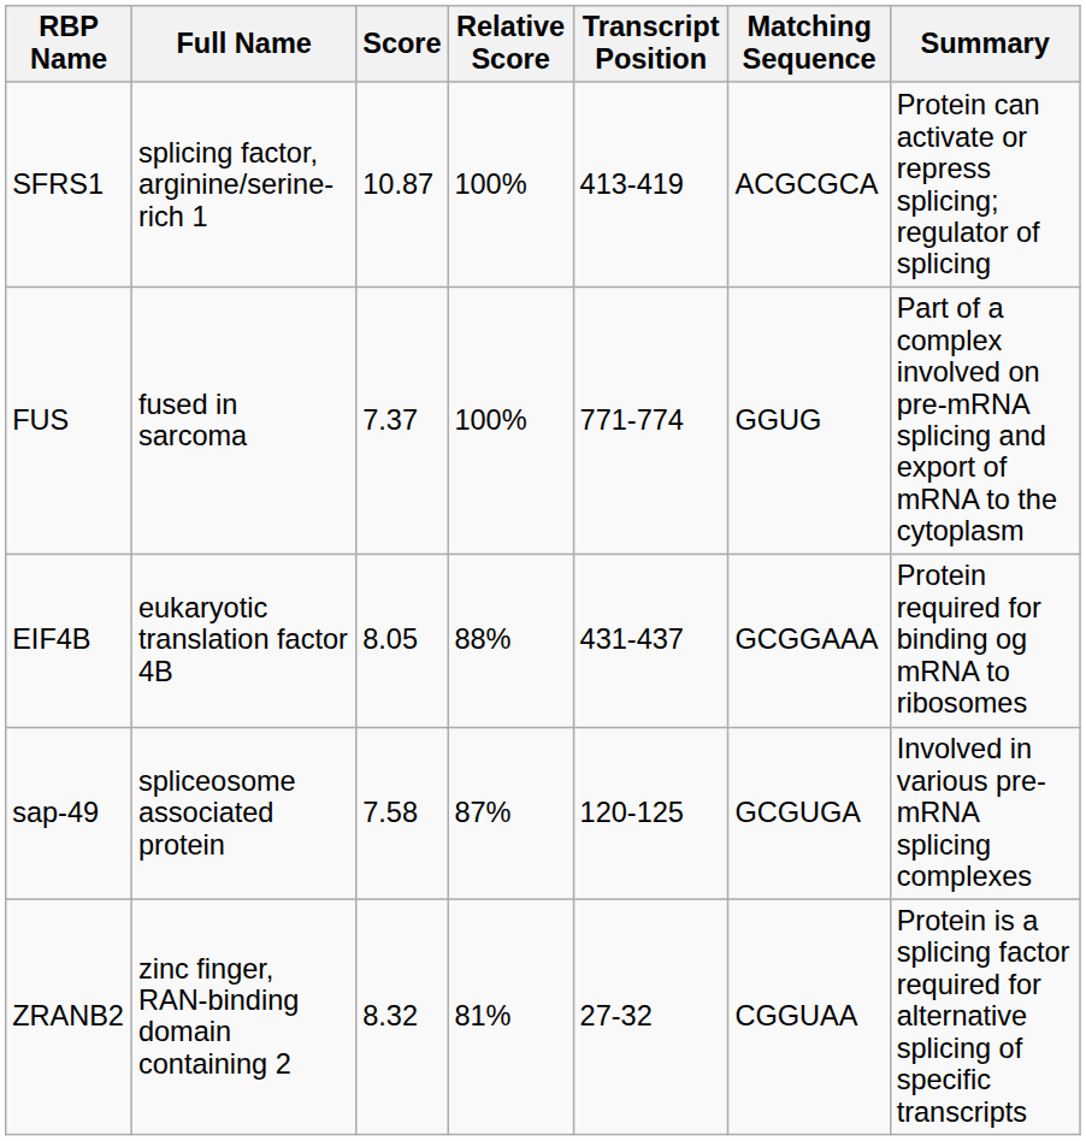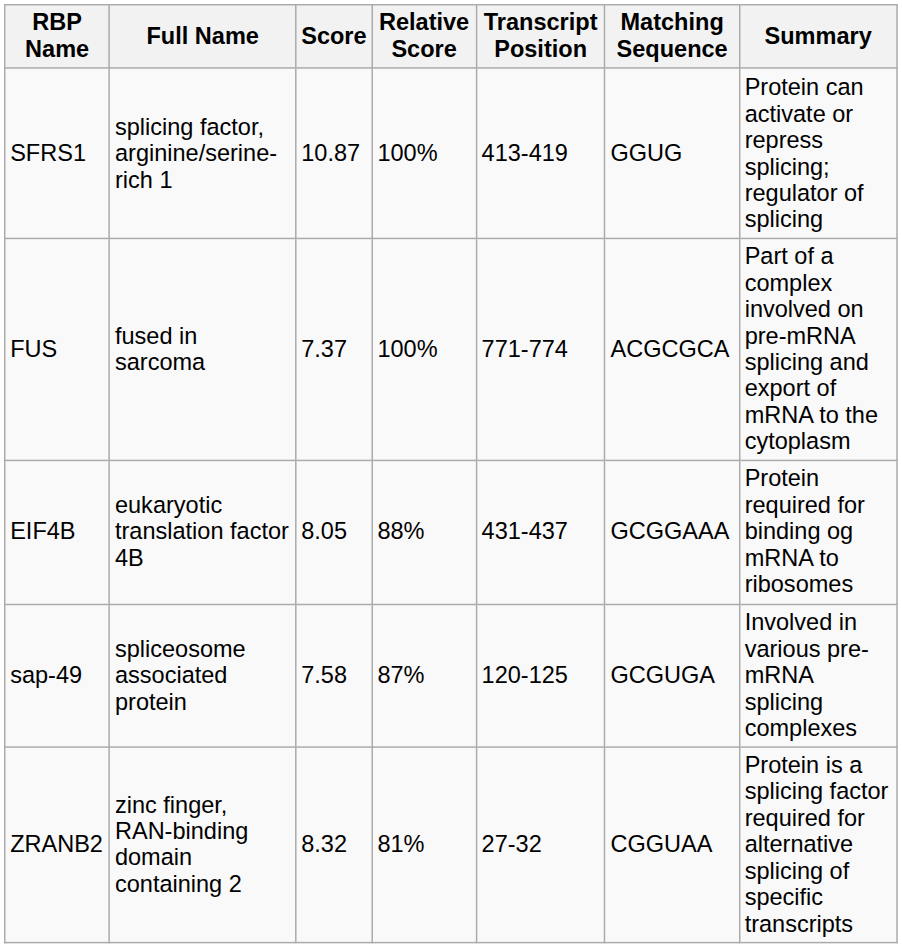SFRS1 | Matching Sequence: ACGCGCA -> GGUG
FUS | Matching Sequence: GGUG -> ACGCGCA
